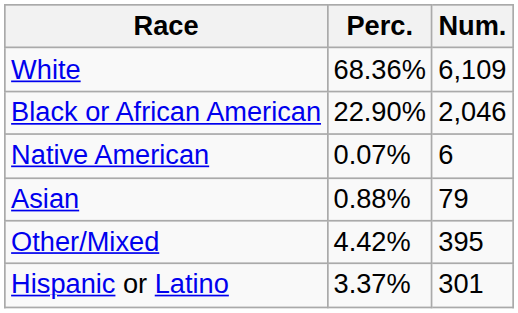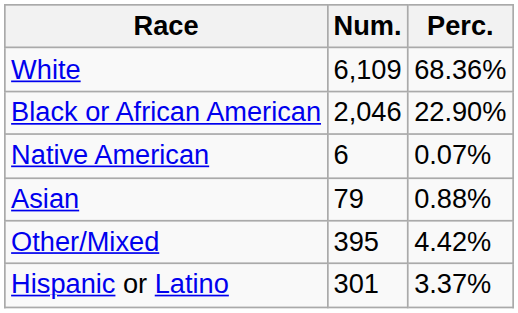columns swapped: Num. <-> Perc.
